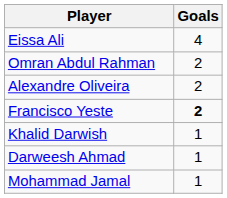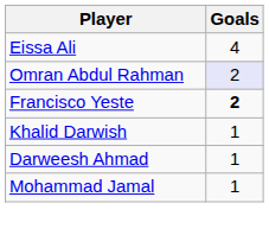Omran Abdul Rahman | Goals: no background -> lavender background
- row: Alexandre Oliveira | 2
